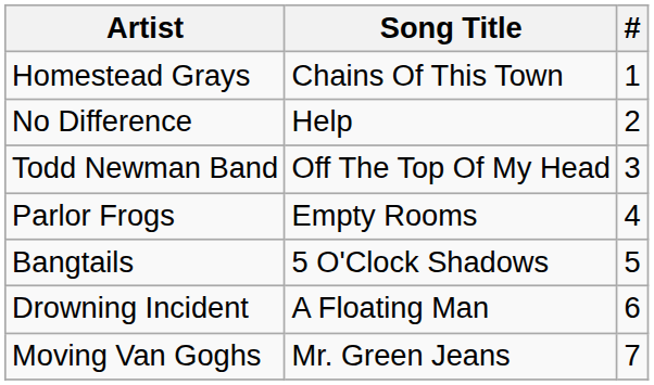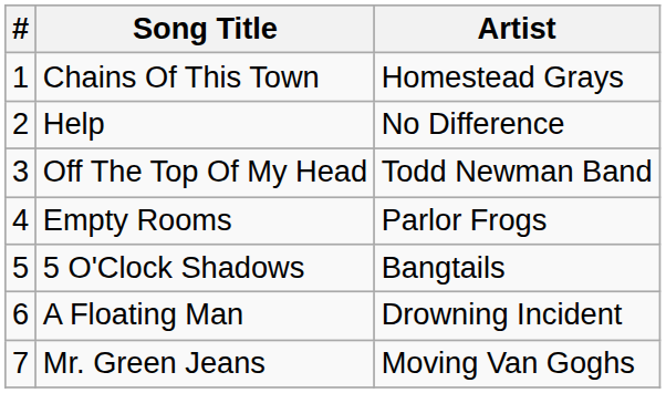columns swapped: # <-> Artist
